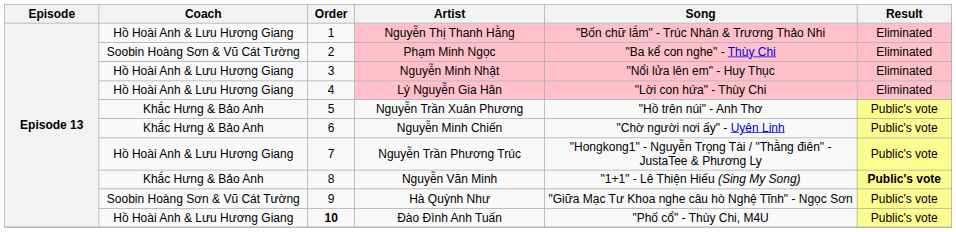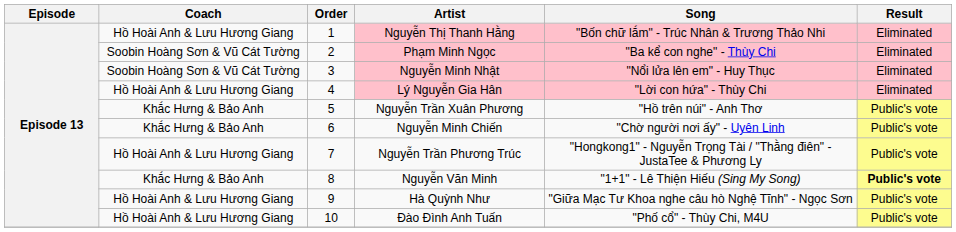Nguyễn Minh Nhật | Coach: Hồ Hoài Anh & Lưu Hương Giang -> Soobin Hoàng Sơn & Vũ Cát Tường
Hà Quỳnh Như | Coach: Soobin Hoàng Sơn & Vũ Cát Tường -> Hồ Hoài Anh & Lưu Hương Giang
Đào Đình Anh Tuấn | Order: bold -> normal
